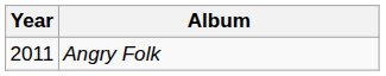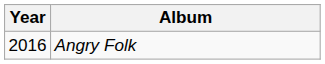Angry Folk | Year: 2011 -> 2016
